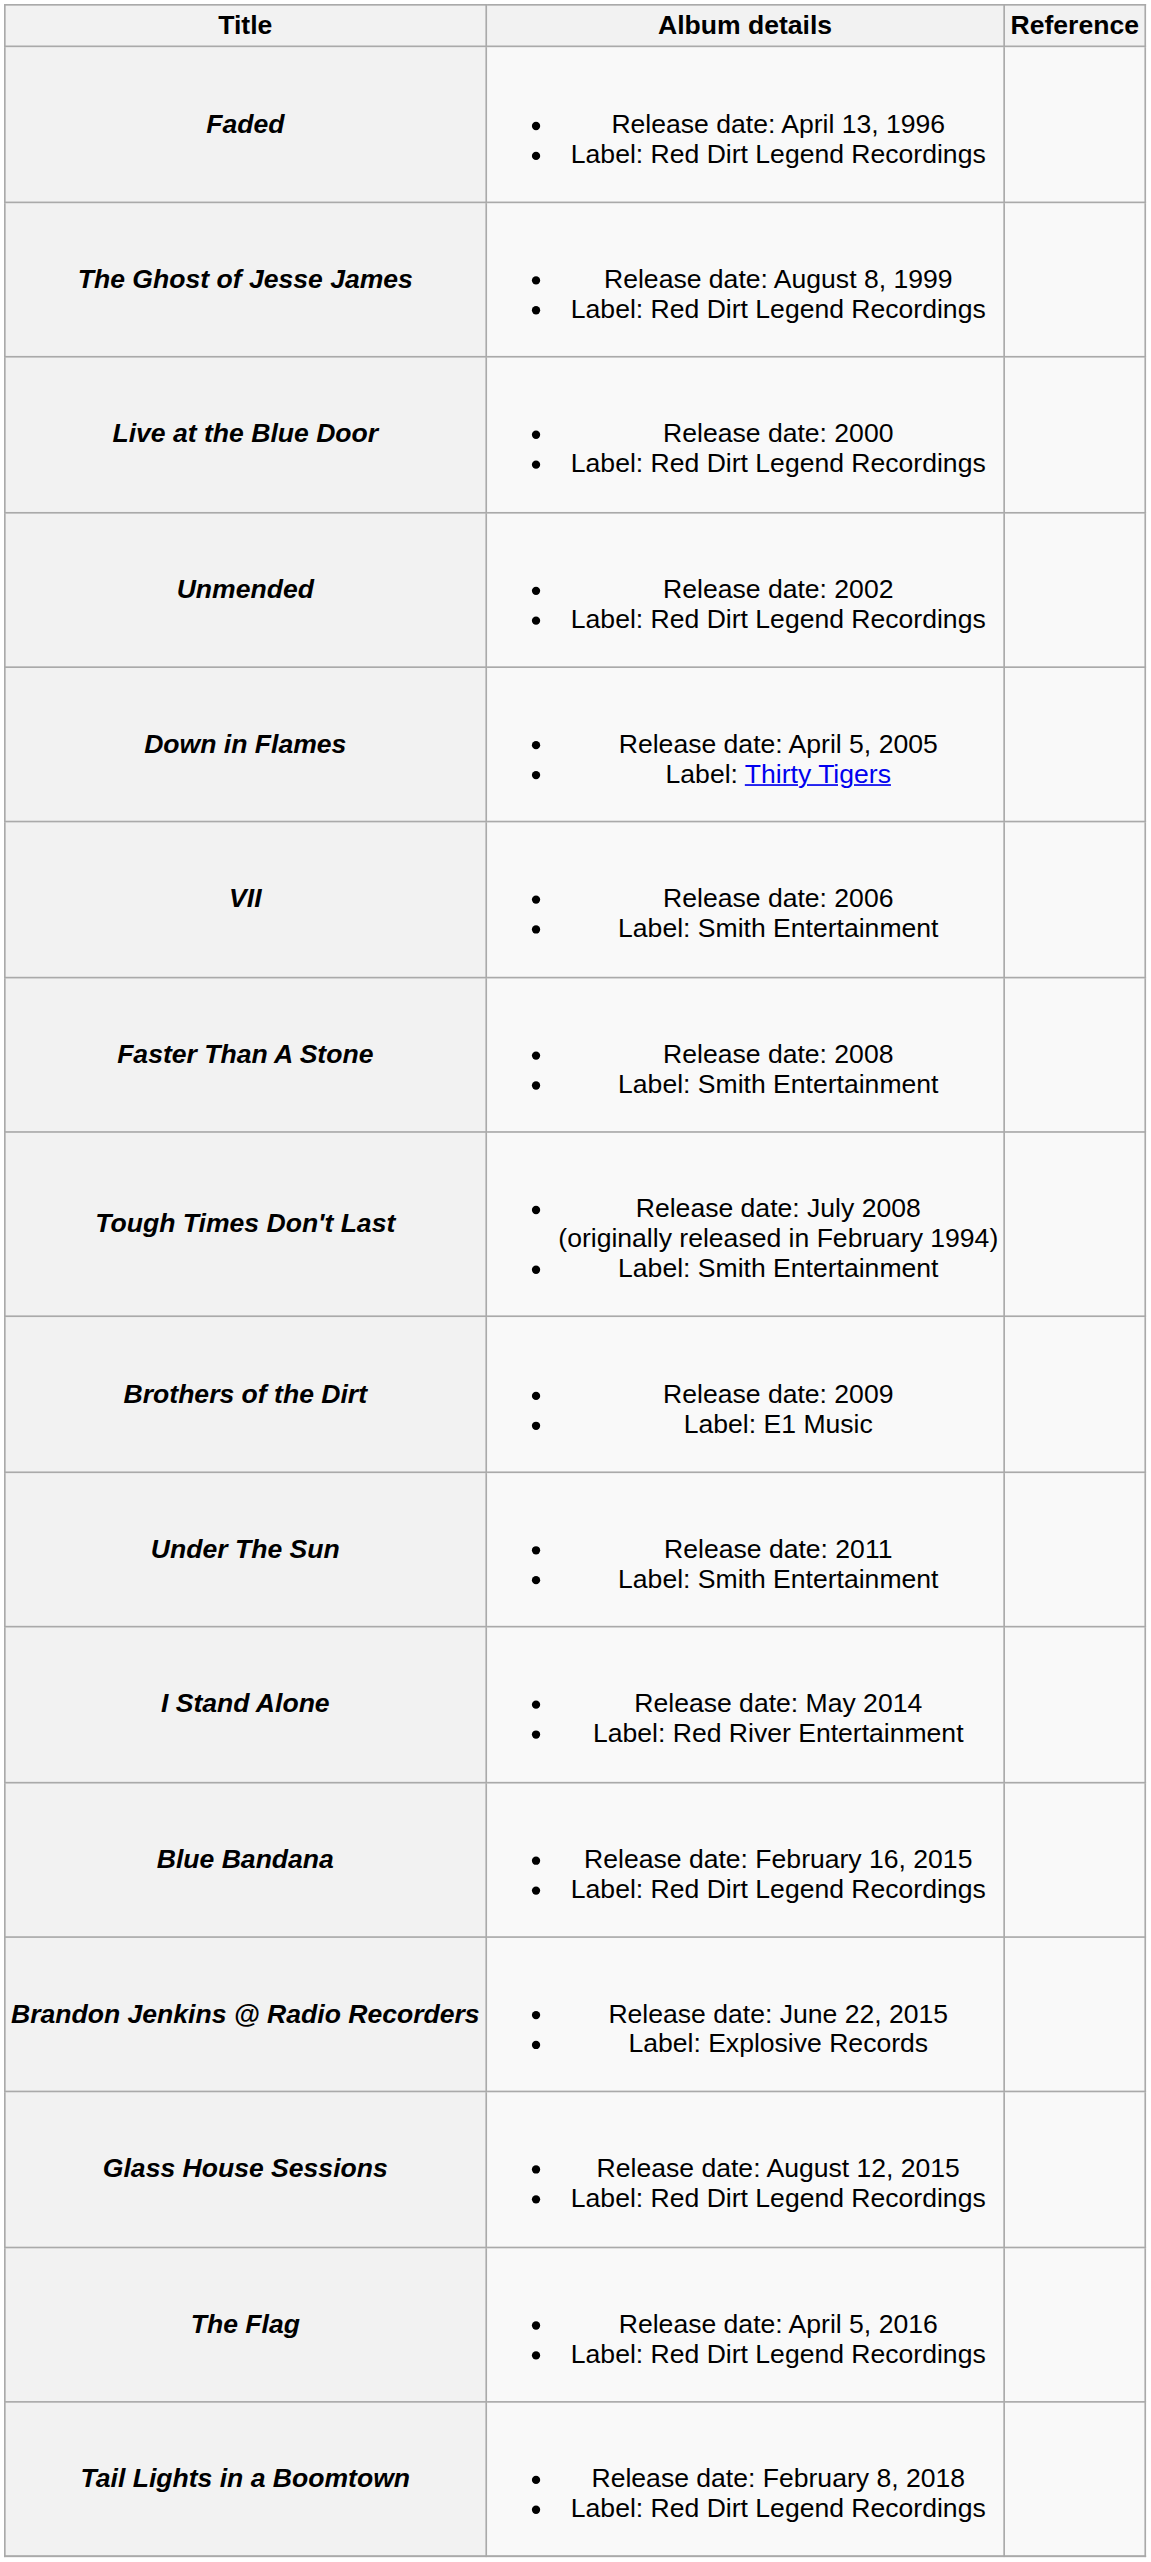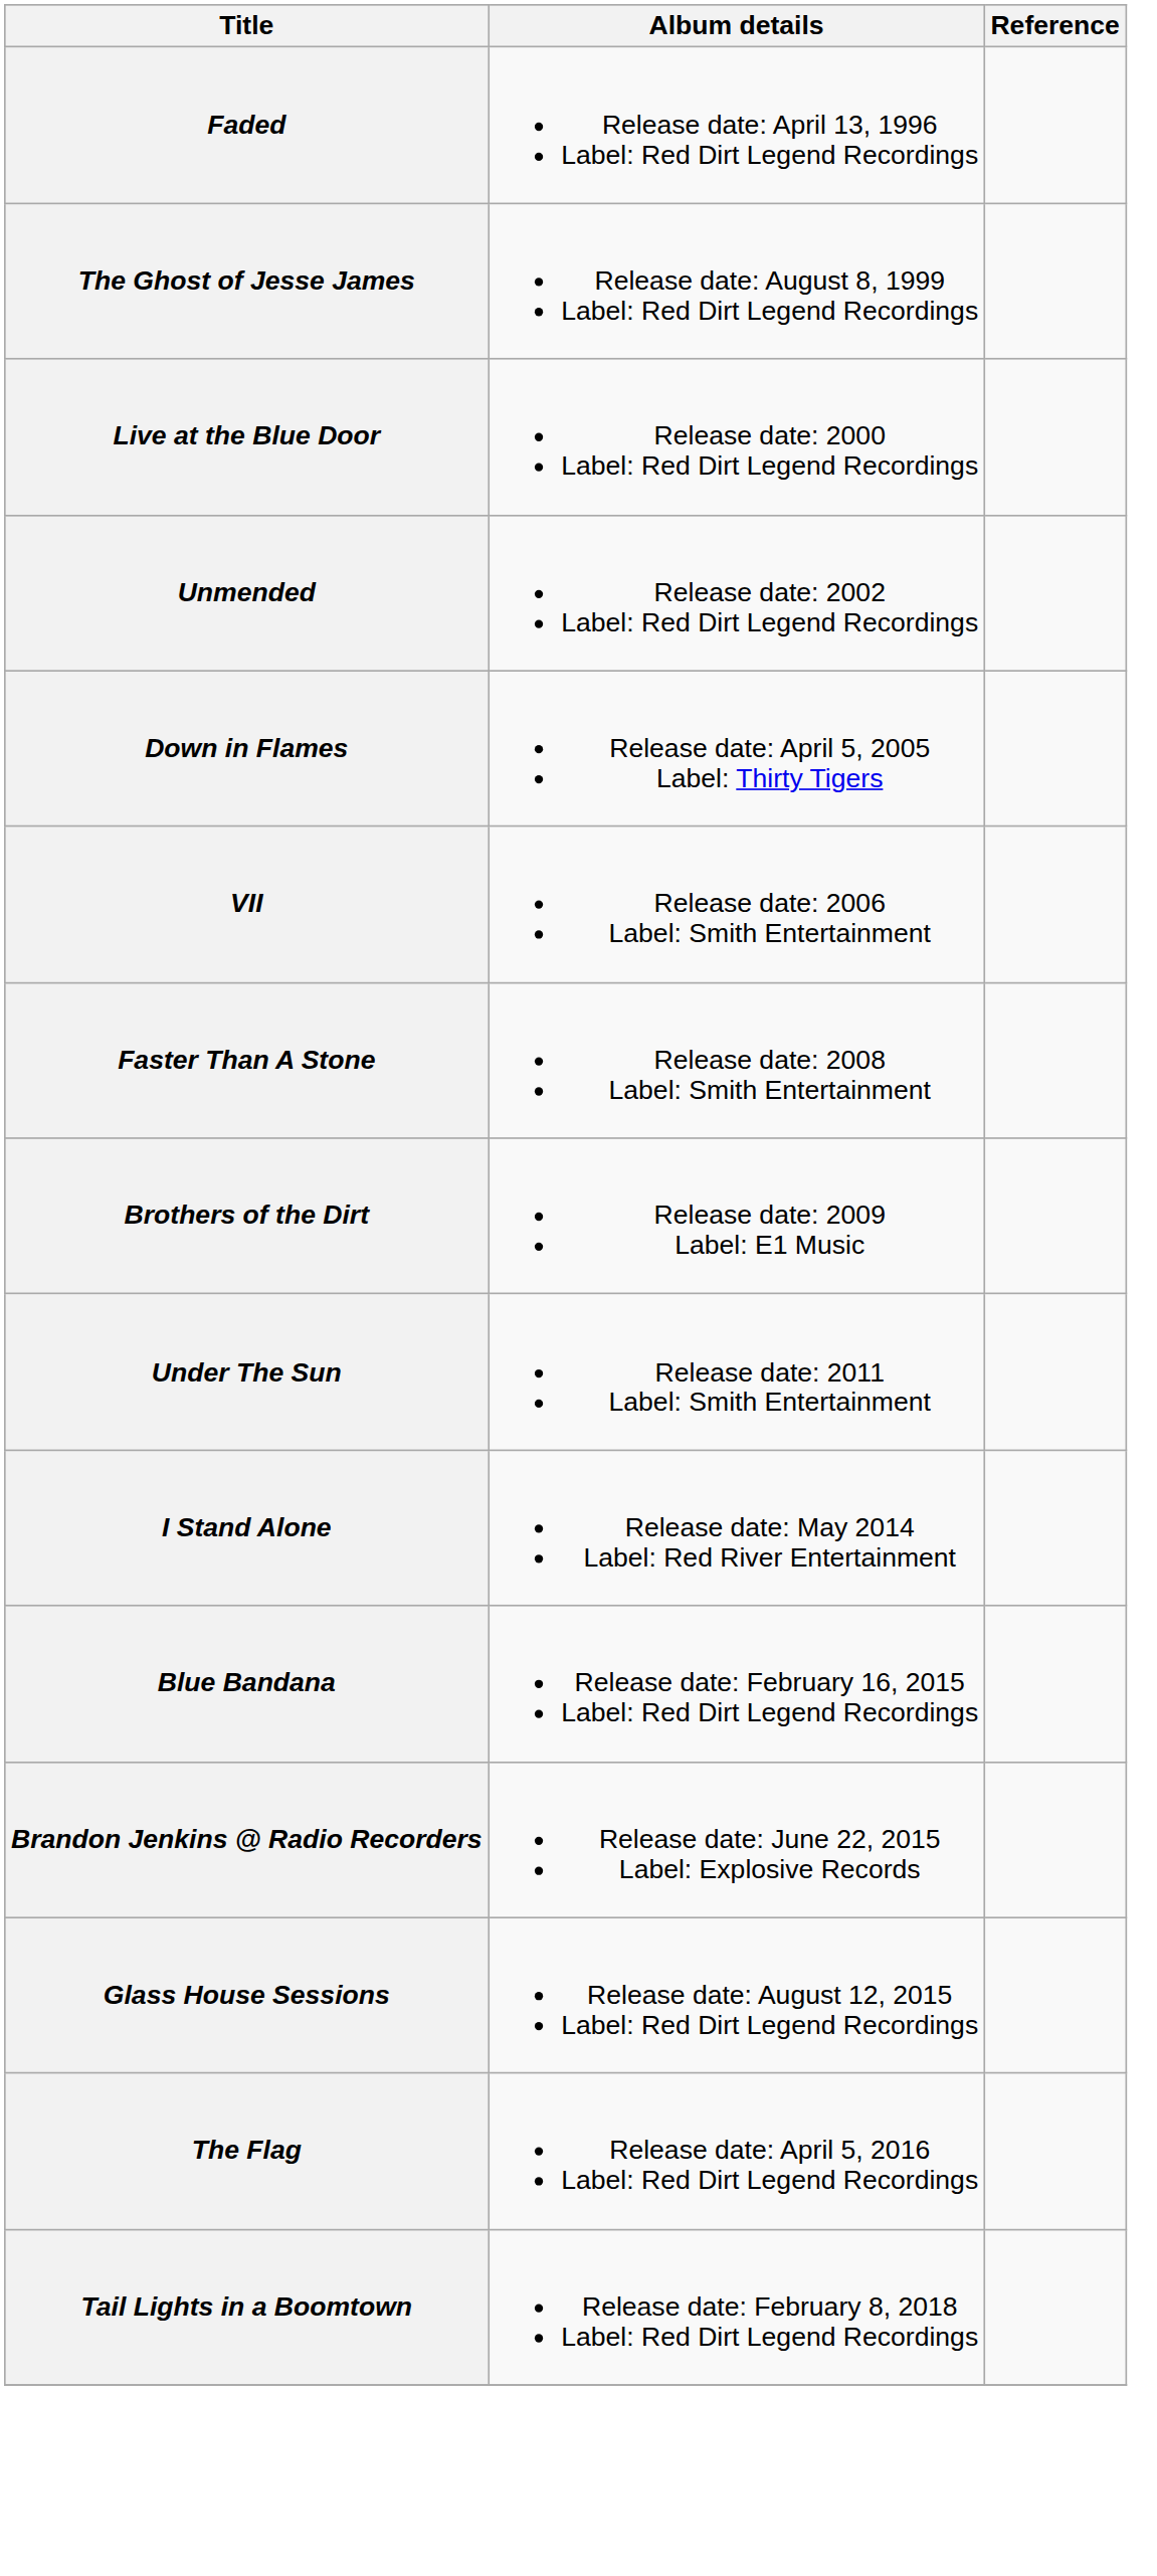- row: Tough Times Don't Last | Release date: July 2008 (originally released in February 1994) Label: Smith Entertainment
